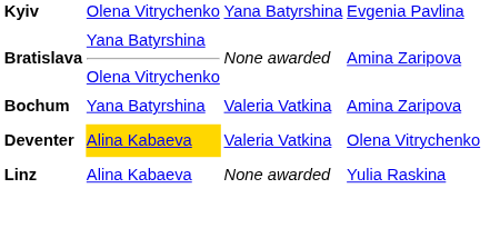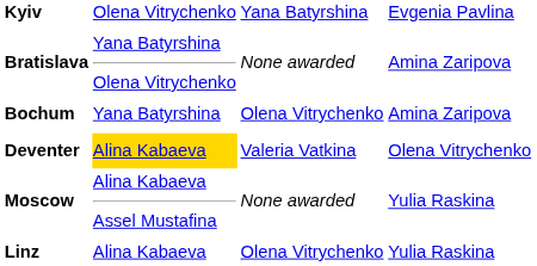Bochum | column 3: Valeria Vatkina -> Olena Vitrychenko
+ row: Moscow | Alina Kabaeva Assel Mustafina | None awarded | Yulia Raskina
Linz | column 3: None awarded -> Olena Vitrychenko
